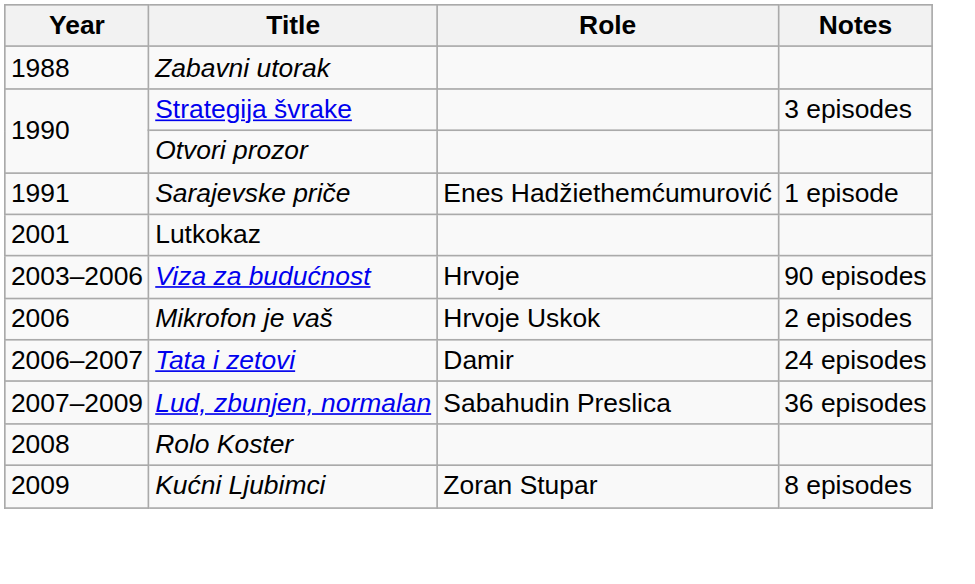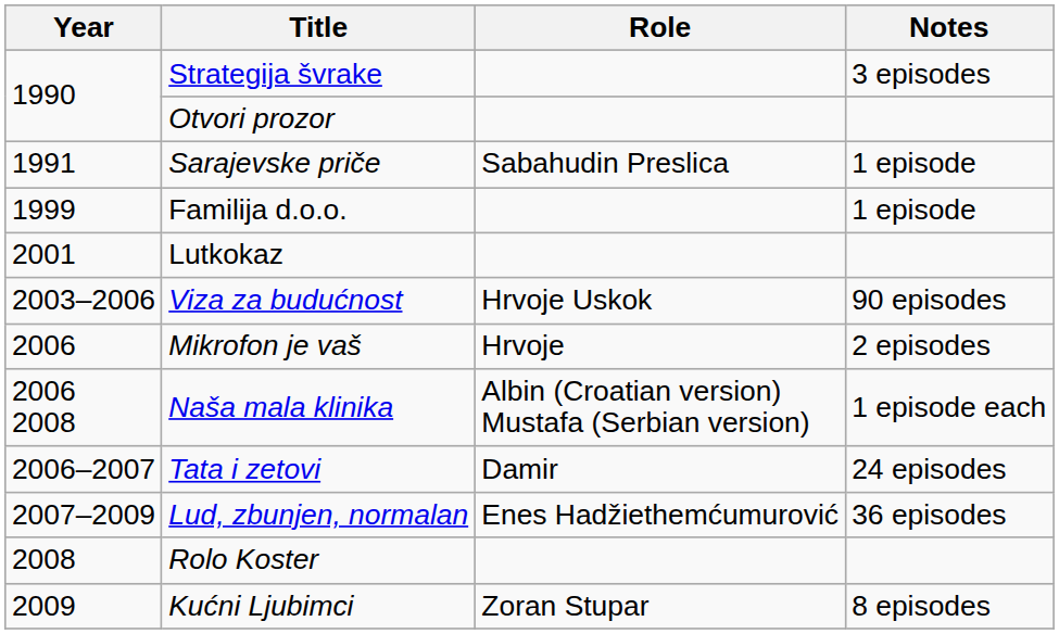- row: 1988 | Zabavni utorak
Sarajevske priče | Role: Enes Hadžiethemćumurović -> Sabahudin Preslica
+ row: 1999 | Familija d.o.o. | 1 episode
Viza za budućnost | Role: Hrvoje -> Hrvoje Uskok
Mikrofon je vaš | Role: Hrvoje Uskok -> Hrvoje
+ row: 2006 2008 | Naša mala klinika | Albin (Croatian version) Mustafa (Serbian version) | 1 episode each
Lud, zbunjen, normalan | Role: Sabahudin Preslica -> Enes Hadžiethemćumurović
